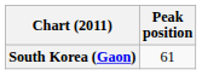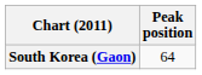South Korea (Gaon) | Peak position: 61 -> 64
